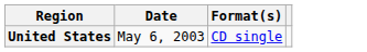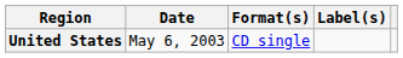+ column: Label(s)
